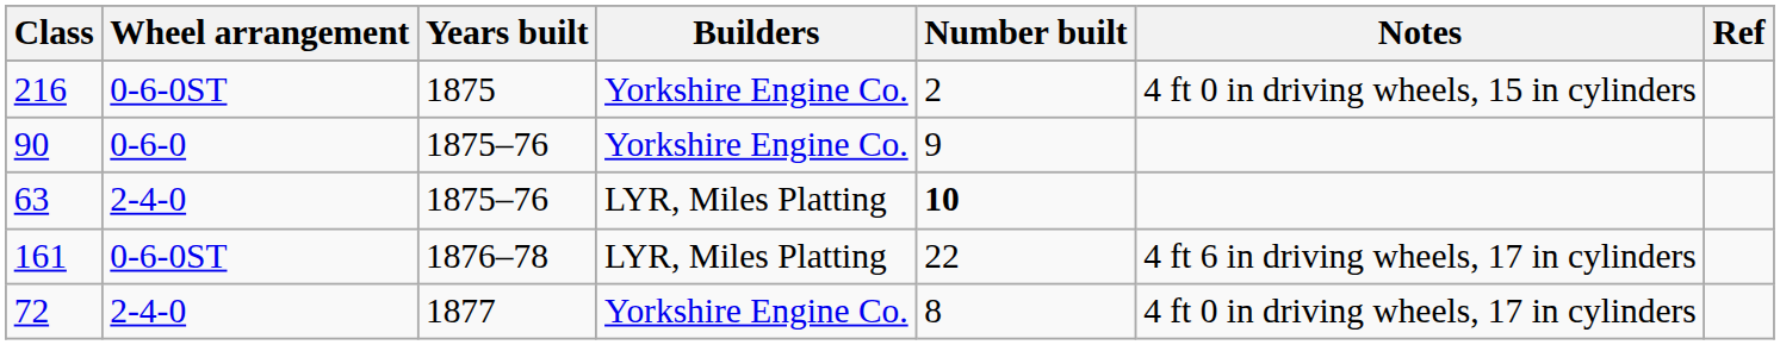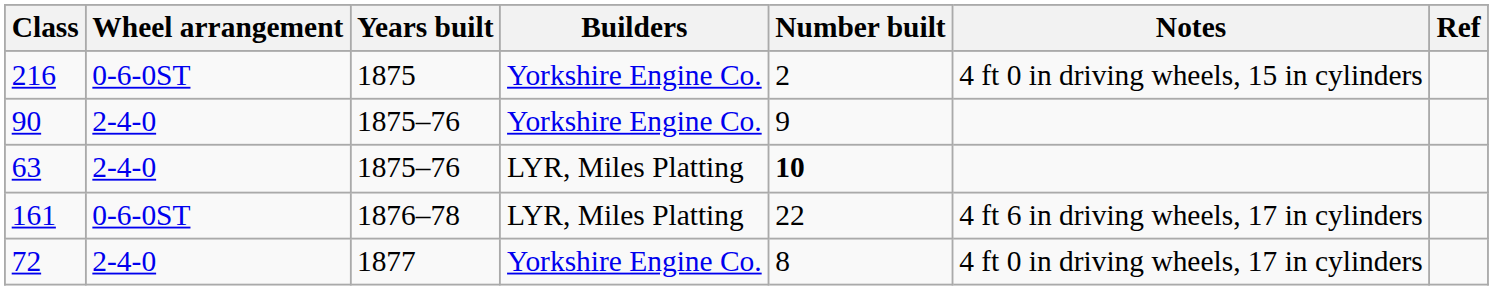90 | Wheel arrangement: 0-6-0 -> 2-4-0
